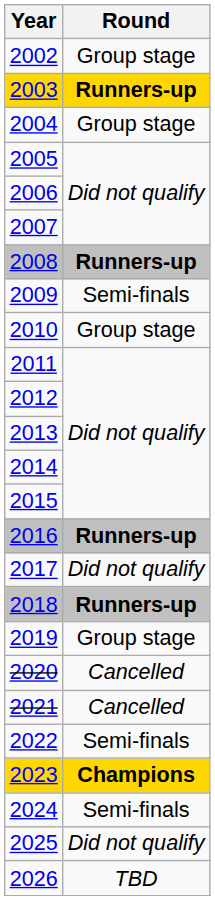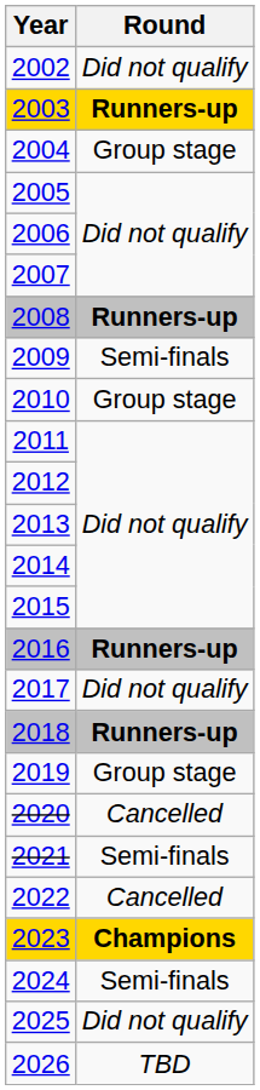2002 | Round: Group stage -> Did not qualify
2021 | Round: Cancelled -> Semi-finals
2022 | Round: Semi-finals -> Cancelled
